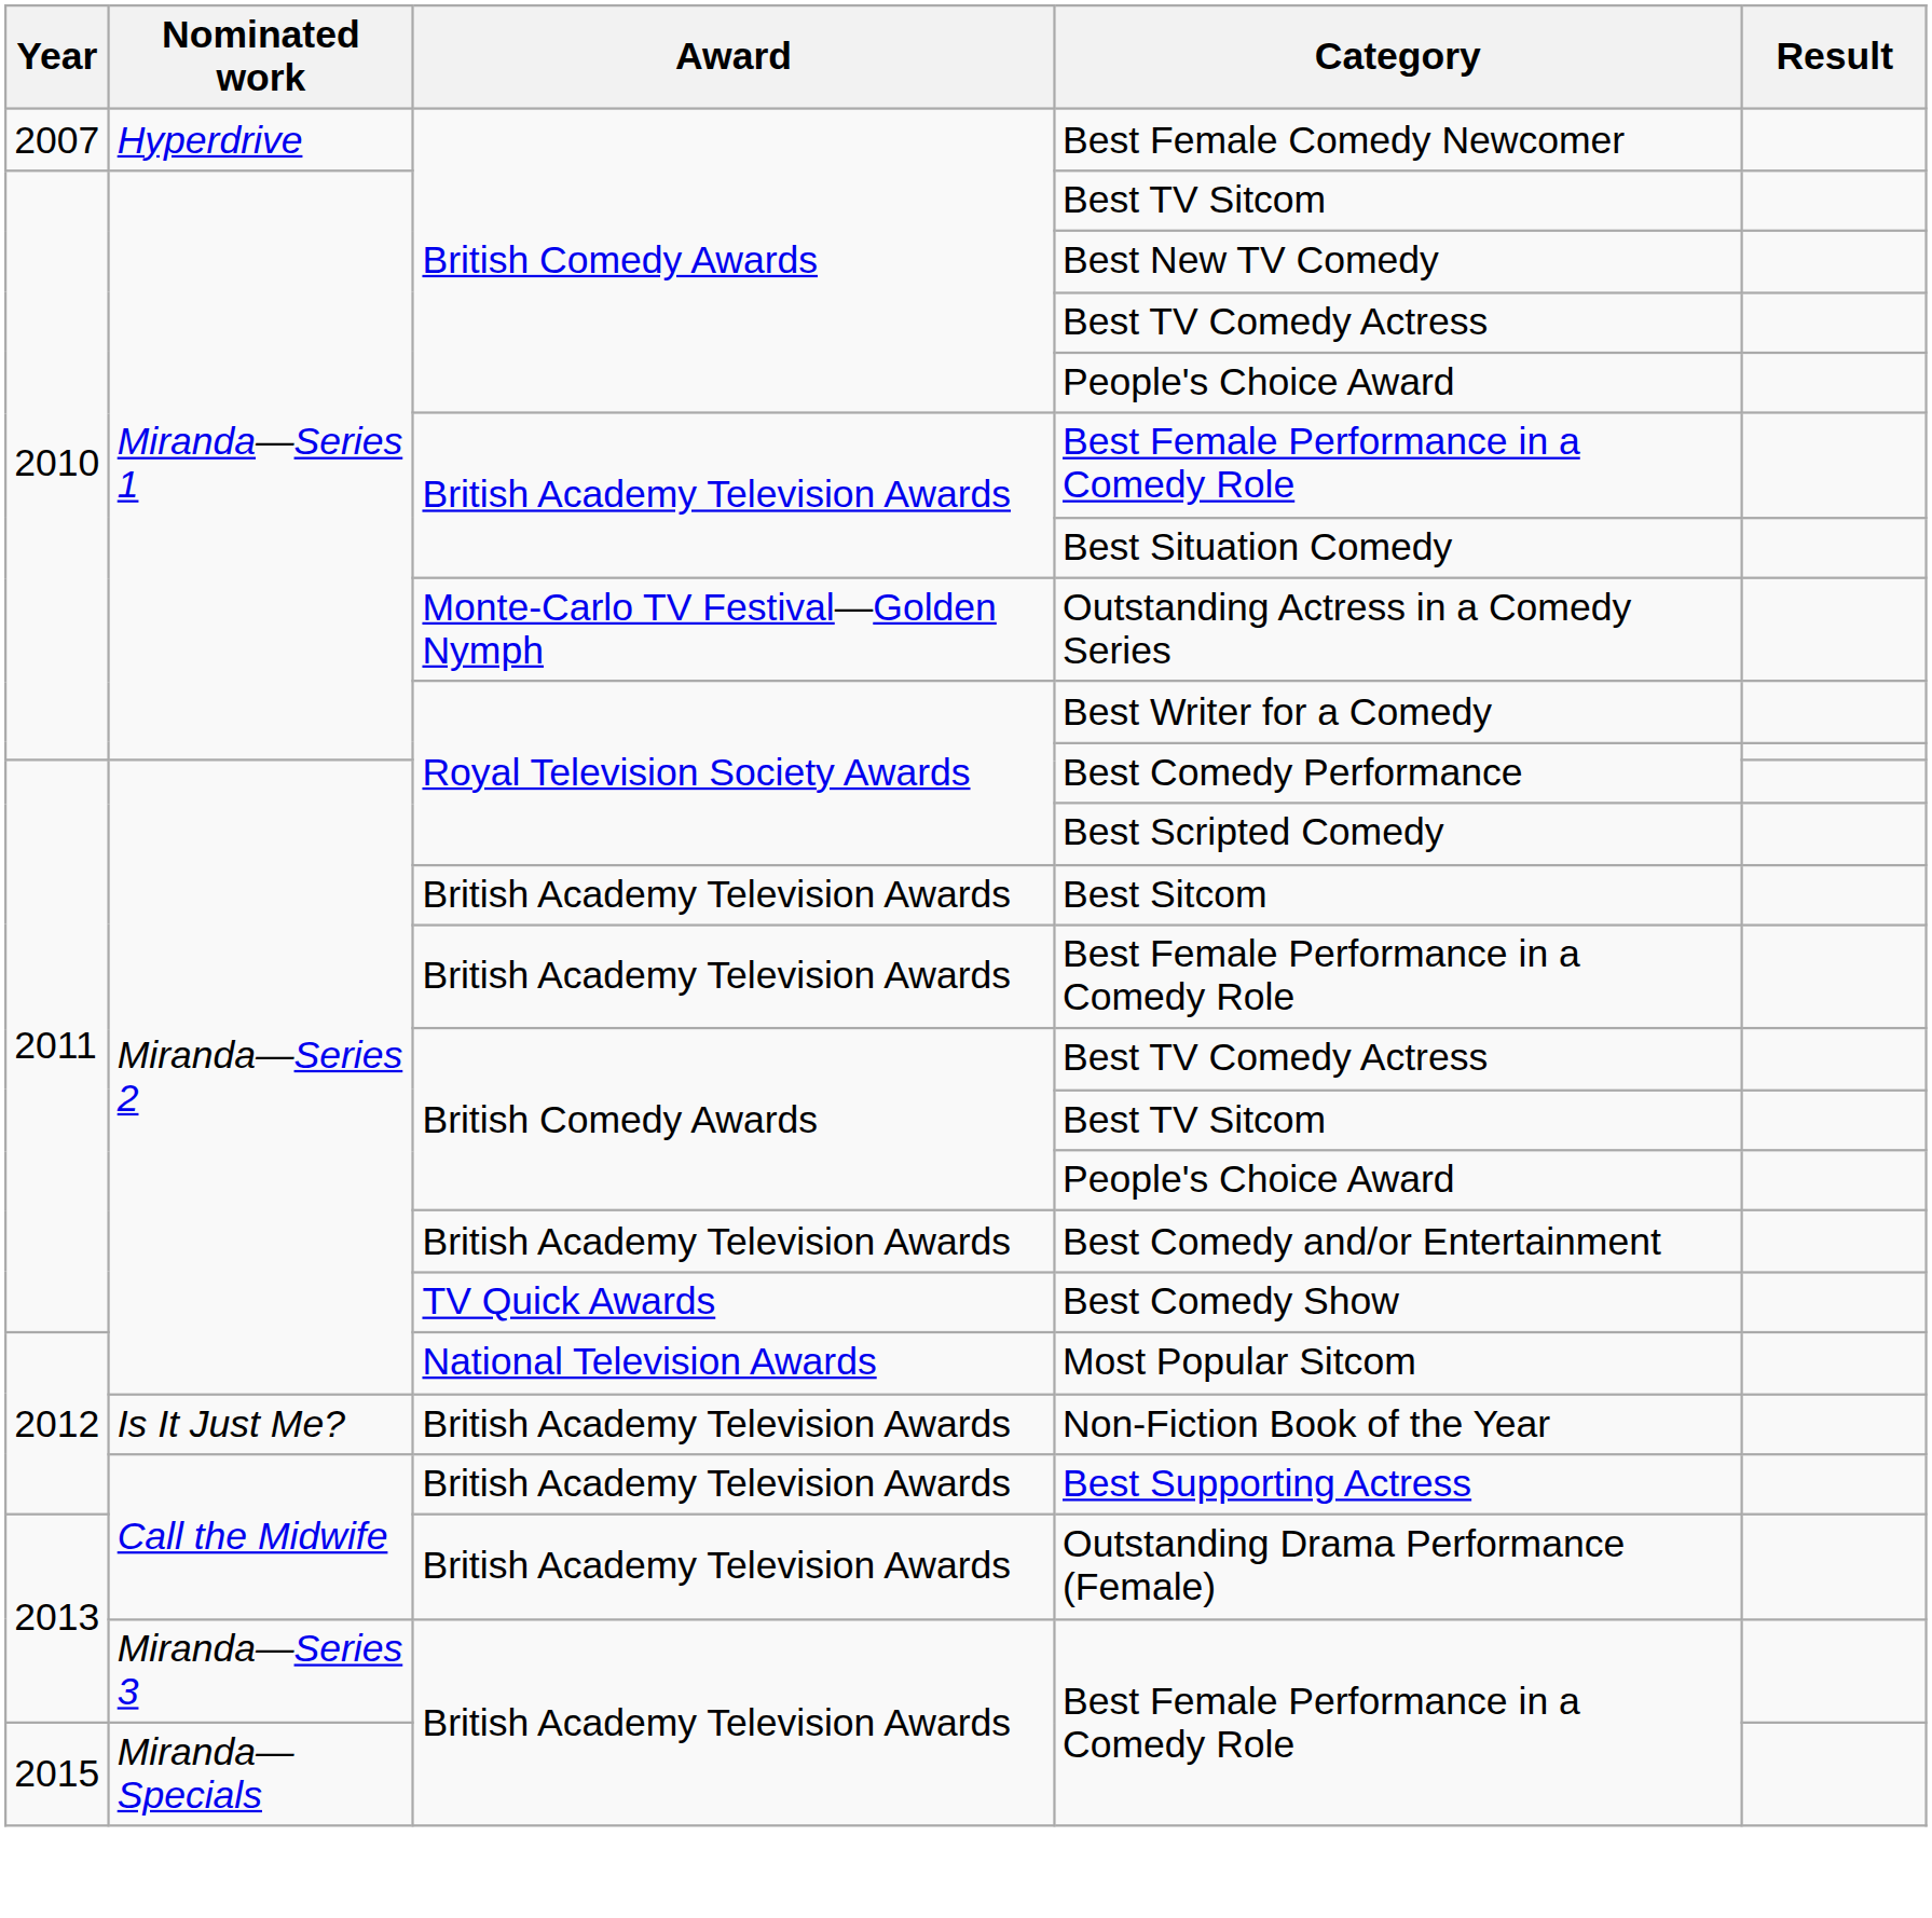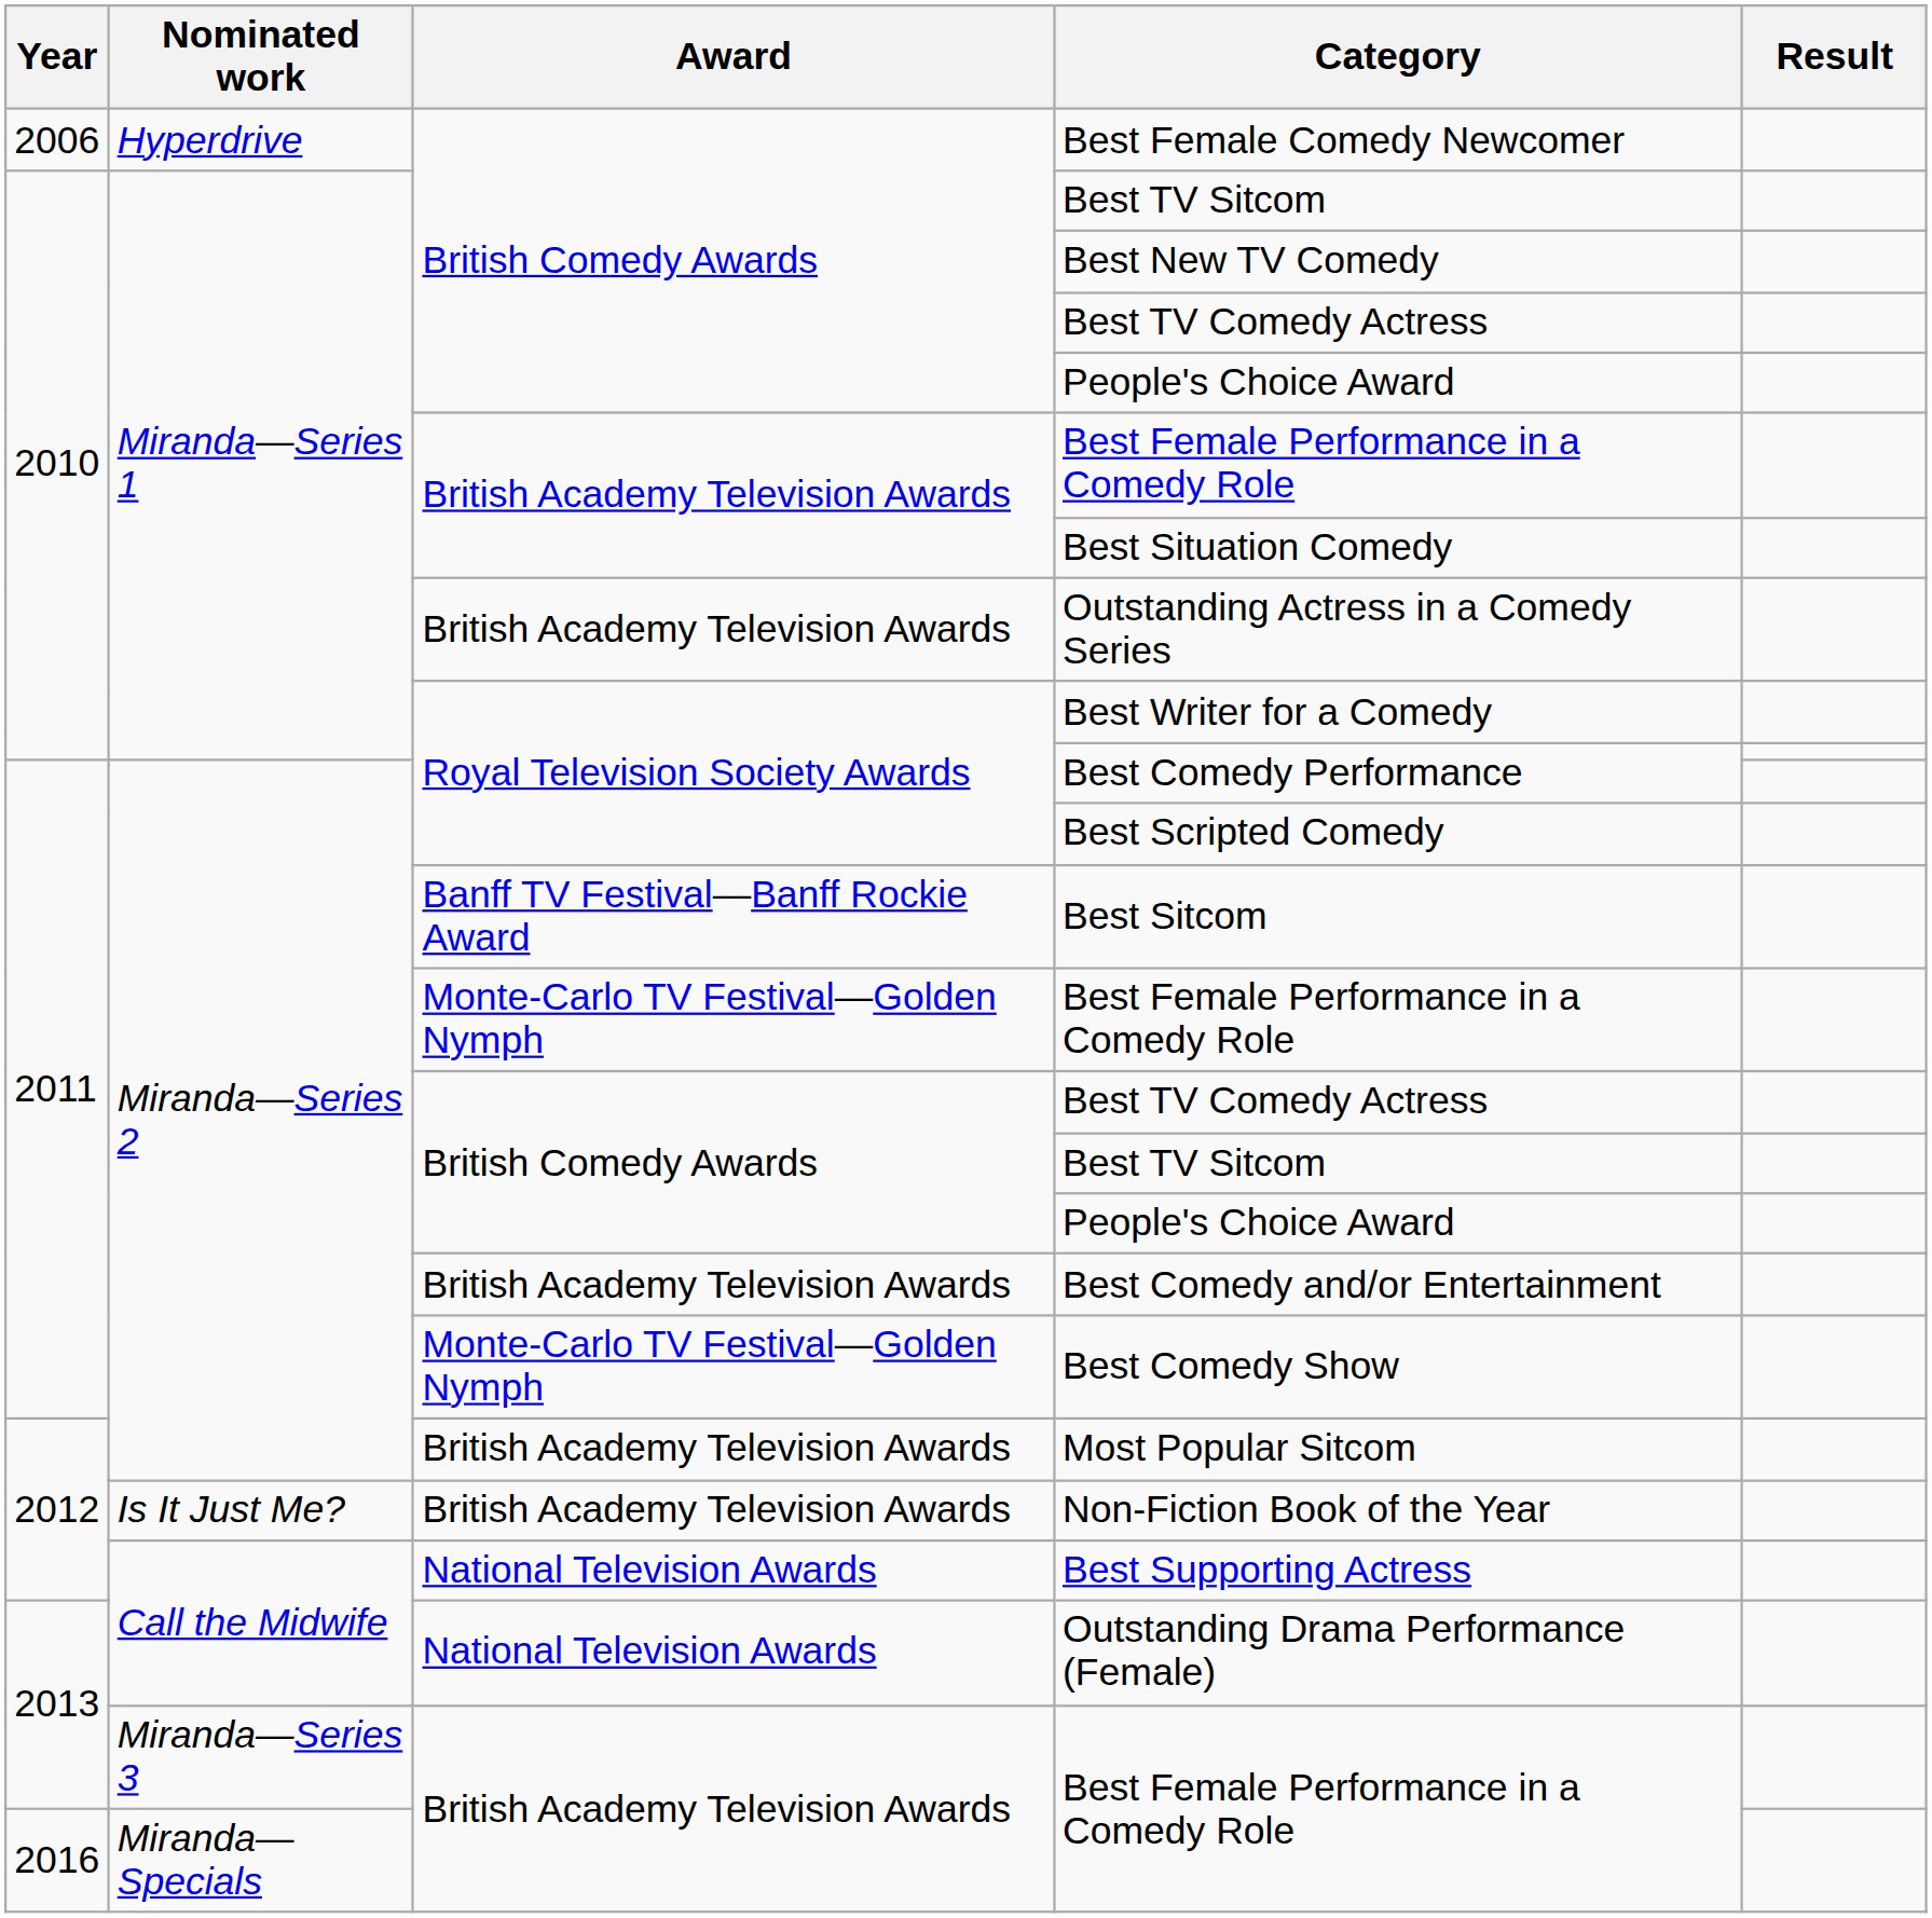Best Female Comedy Newcomer | Year: 2007 -> 2006
Outstanding Actress in a Comedy Series | Award: Monte-Carlo TV Festival—Golden Nymph -> British Academy Television Awards
Best Sitcom | Award: British Academy Television Awards -> Banff TV Festival—Banff Rockie Award
Miranda—Series 2 / Best Female Performance in a Comedy Role | Award: British Academy Television Awards -> Monte-Carlo TV Festival—Golden Nymph
Best Comedy Show | Award: TV Quick Awards -> Monte-Carlo TV Festival—Golden Nymph
Most Popular Sitcom | Award: National Television Awards -> British Academy Television Awards
Best Supporting Actress | Award: British Academy Television Awards -> National Television Awards
Outstanding Drama Performance (Female) | Award: British Academy Television Awards -> National Television Awards
Miranda—Specials / Best Female Performance in a Comedy Role | Year: 2015 -> 2016
